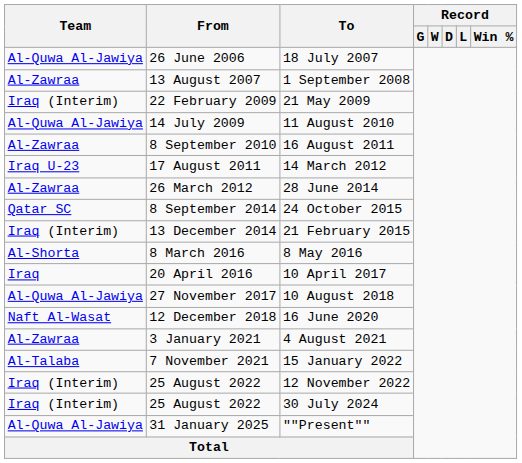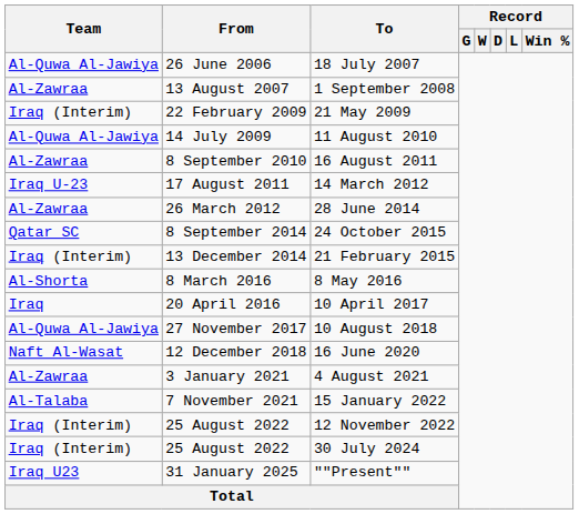""Present"" | Team: Al-Quwa Al-Jawiya -> Iraq U23
